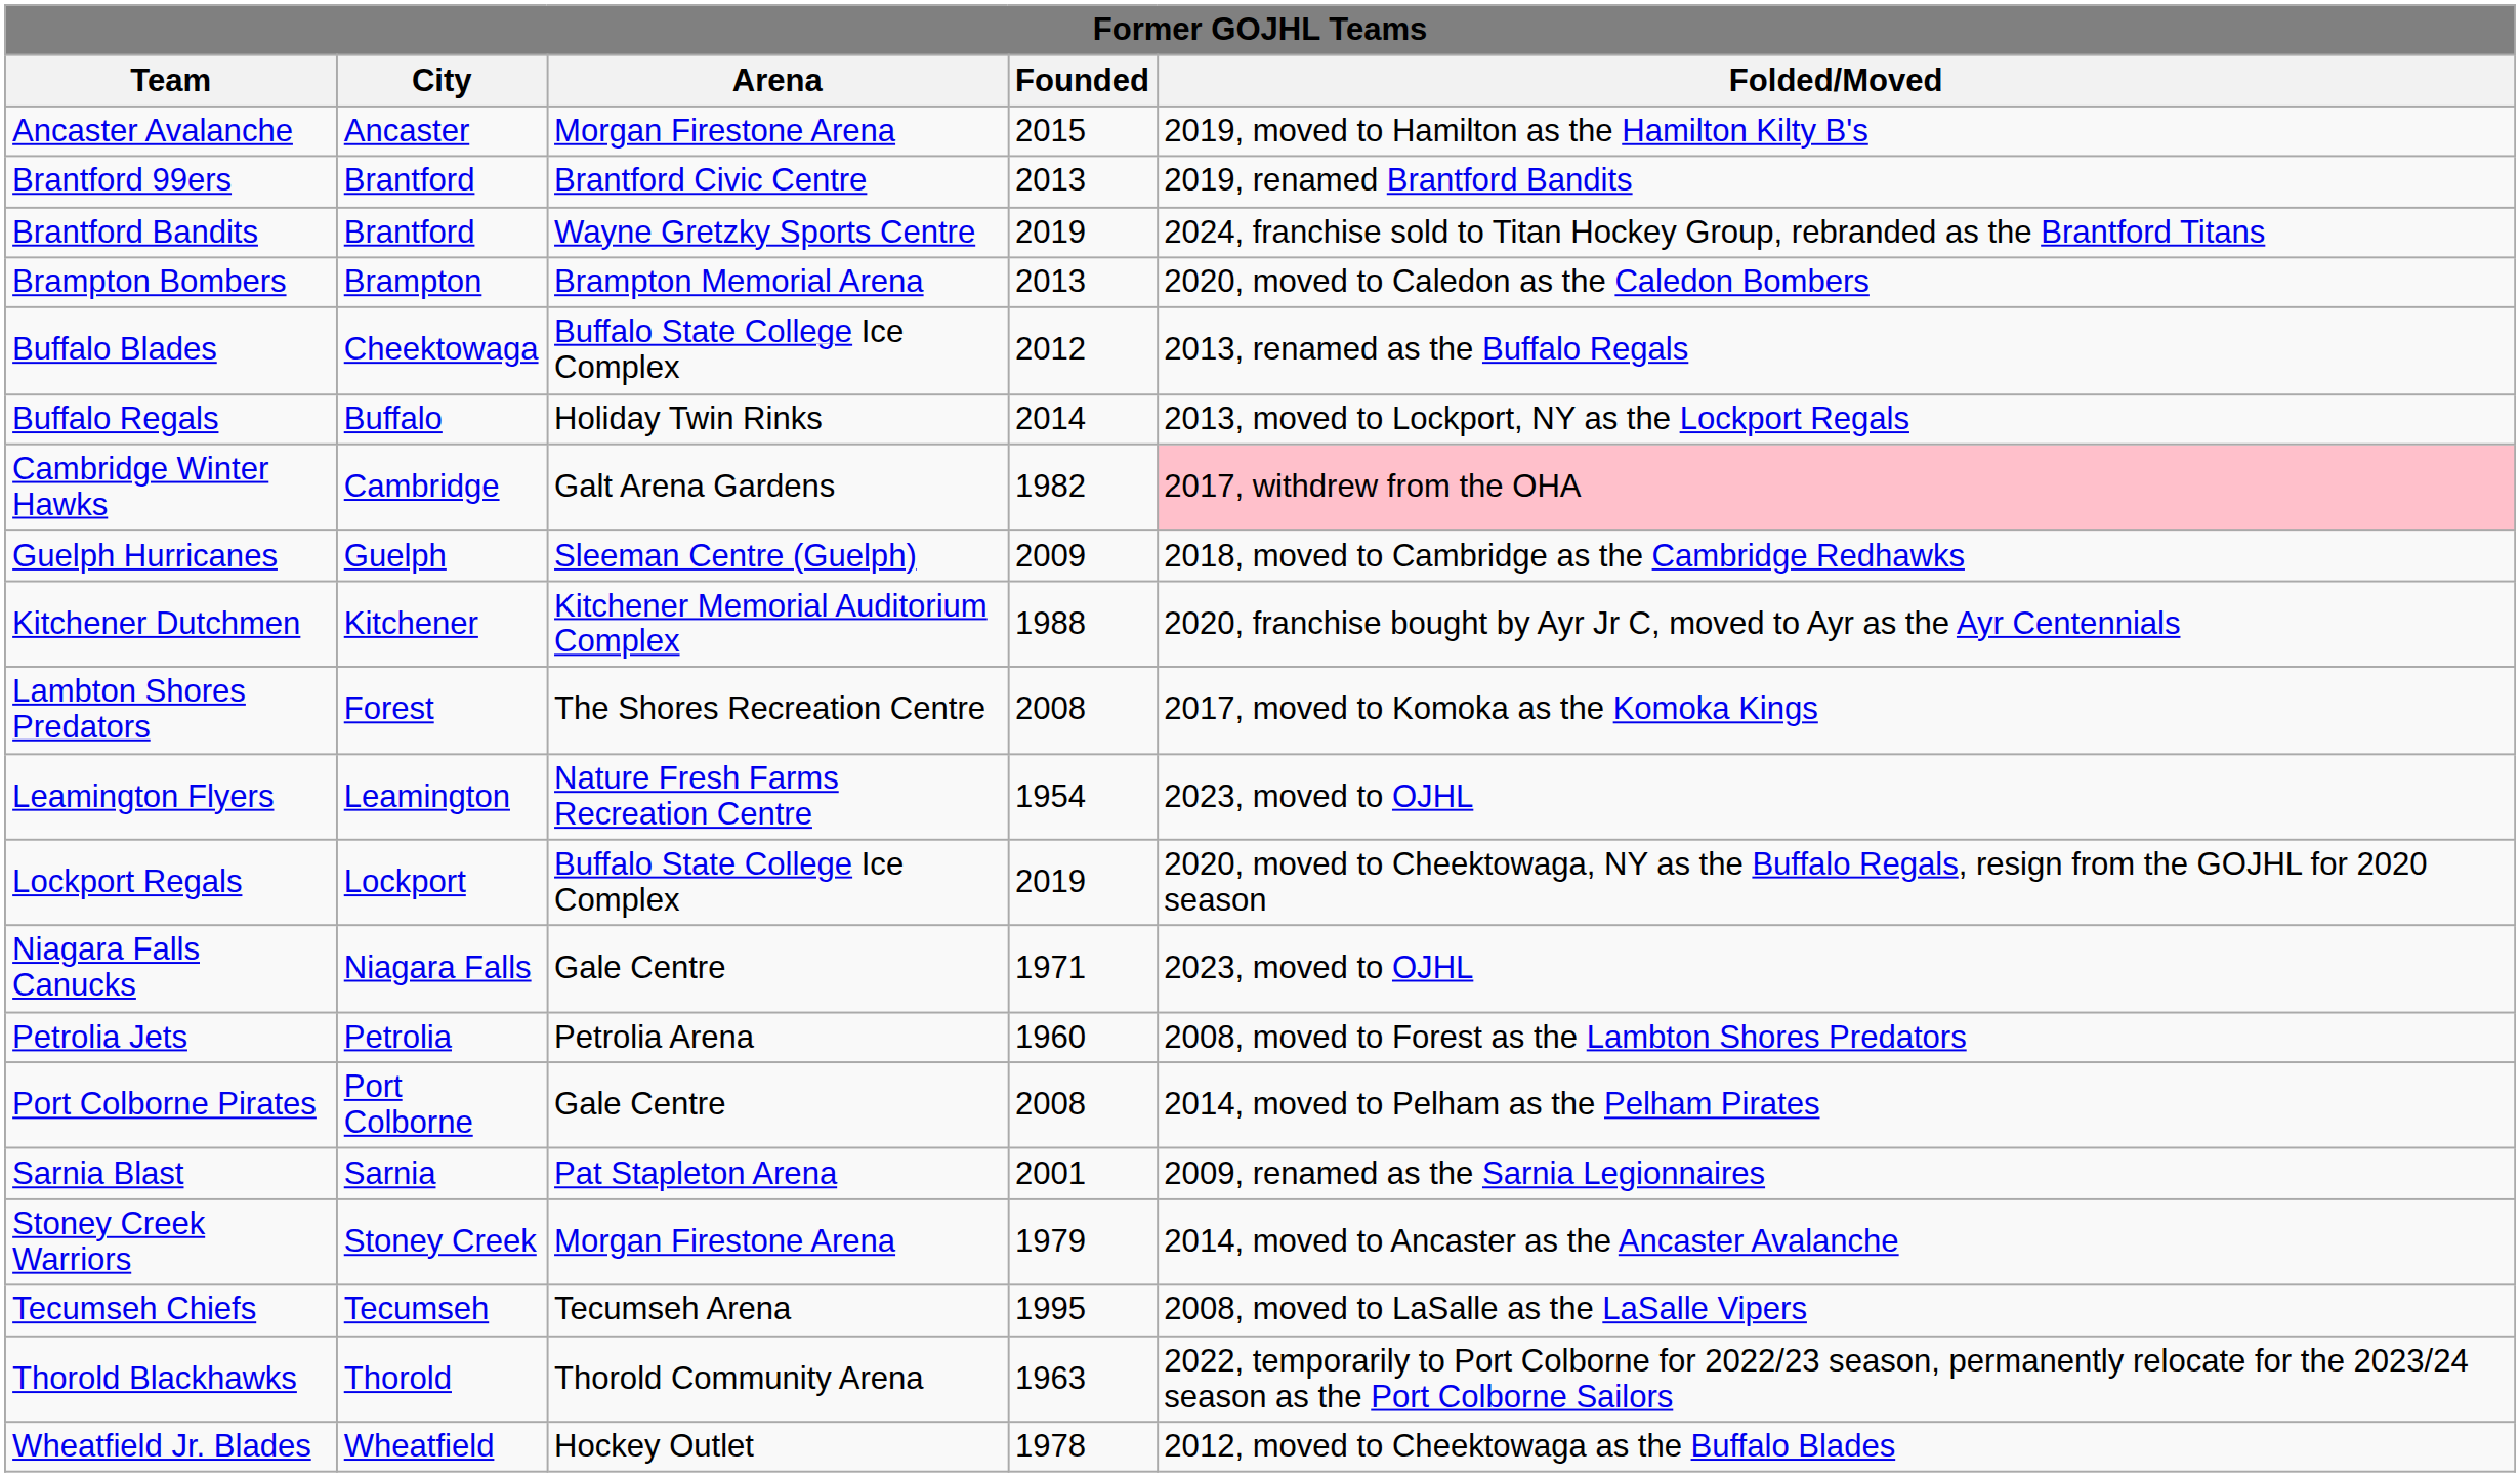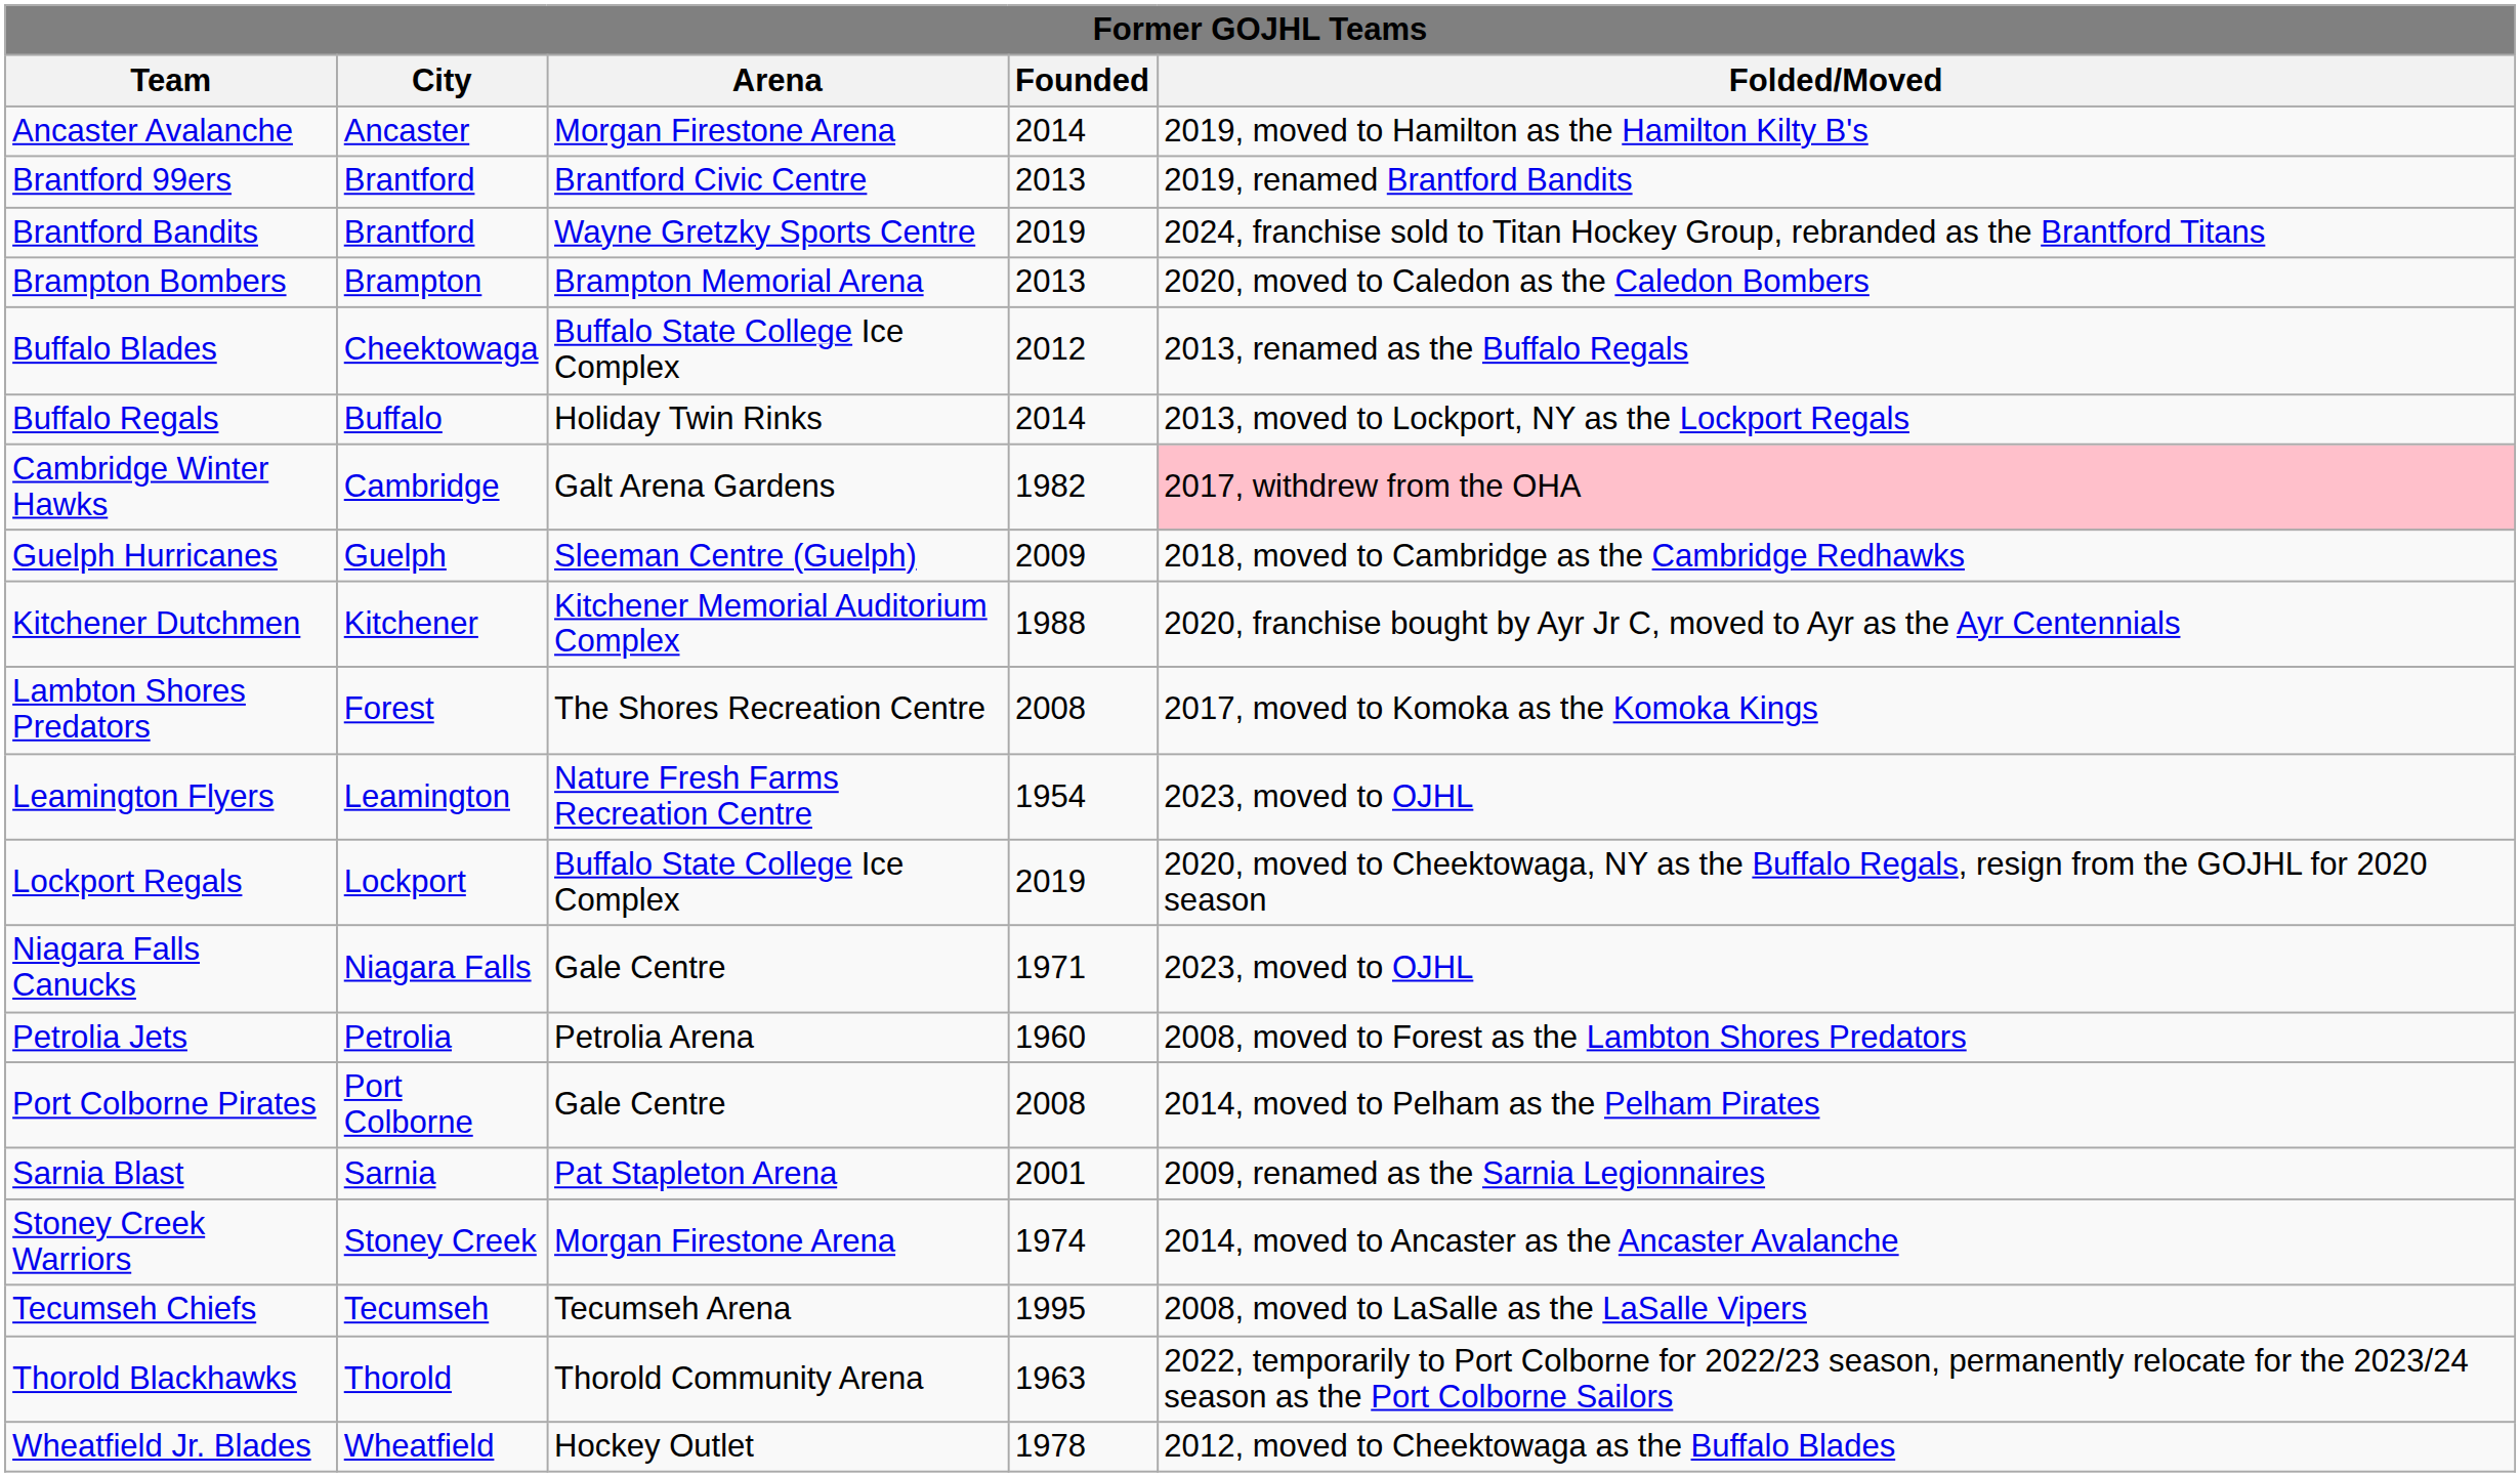Ancaster Avalanche | Founded: 2015 -> 2014
Stoney Creek Warriors | Founded: 1979 -> 1974
